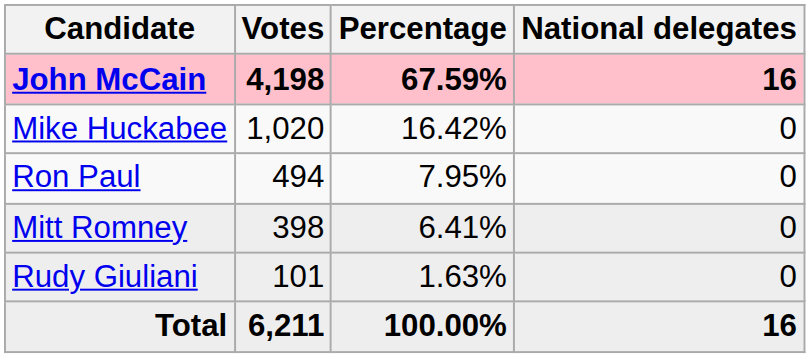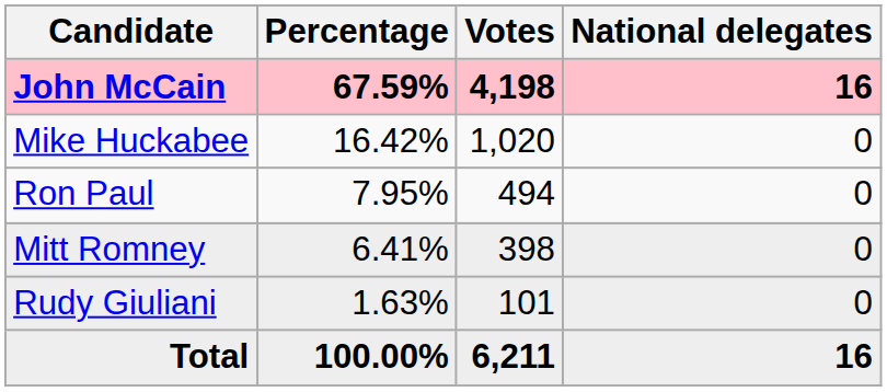columns swapped: Votes <-> Percentage
